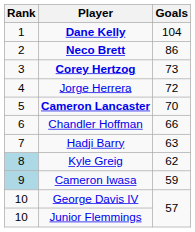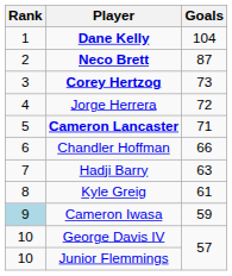Neco Brett | Goals: 86 -> 87
Cameron Lancaster | Goals: 70 -> 71
Kyle Greig | Rank: lightblue background -> no background
Kyle Greig | Goals: 62 -> 61
